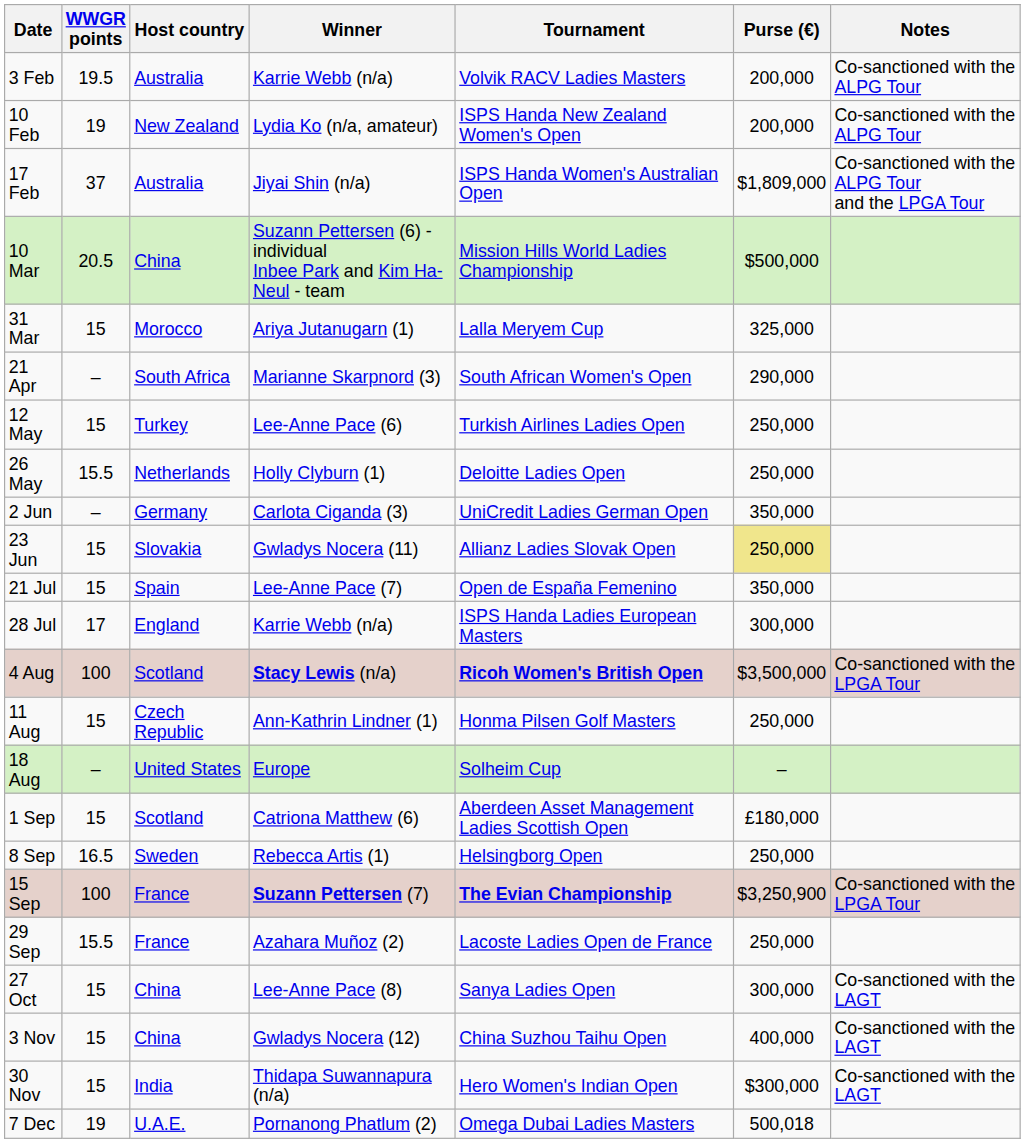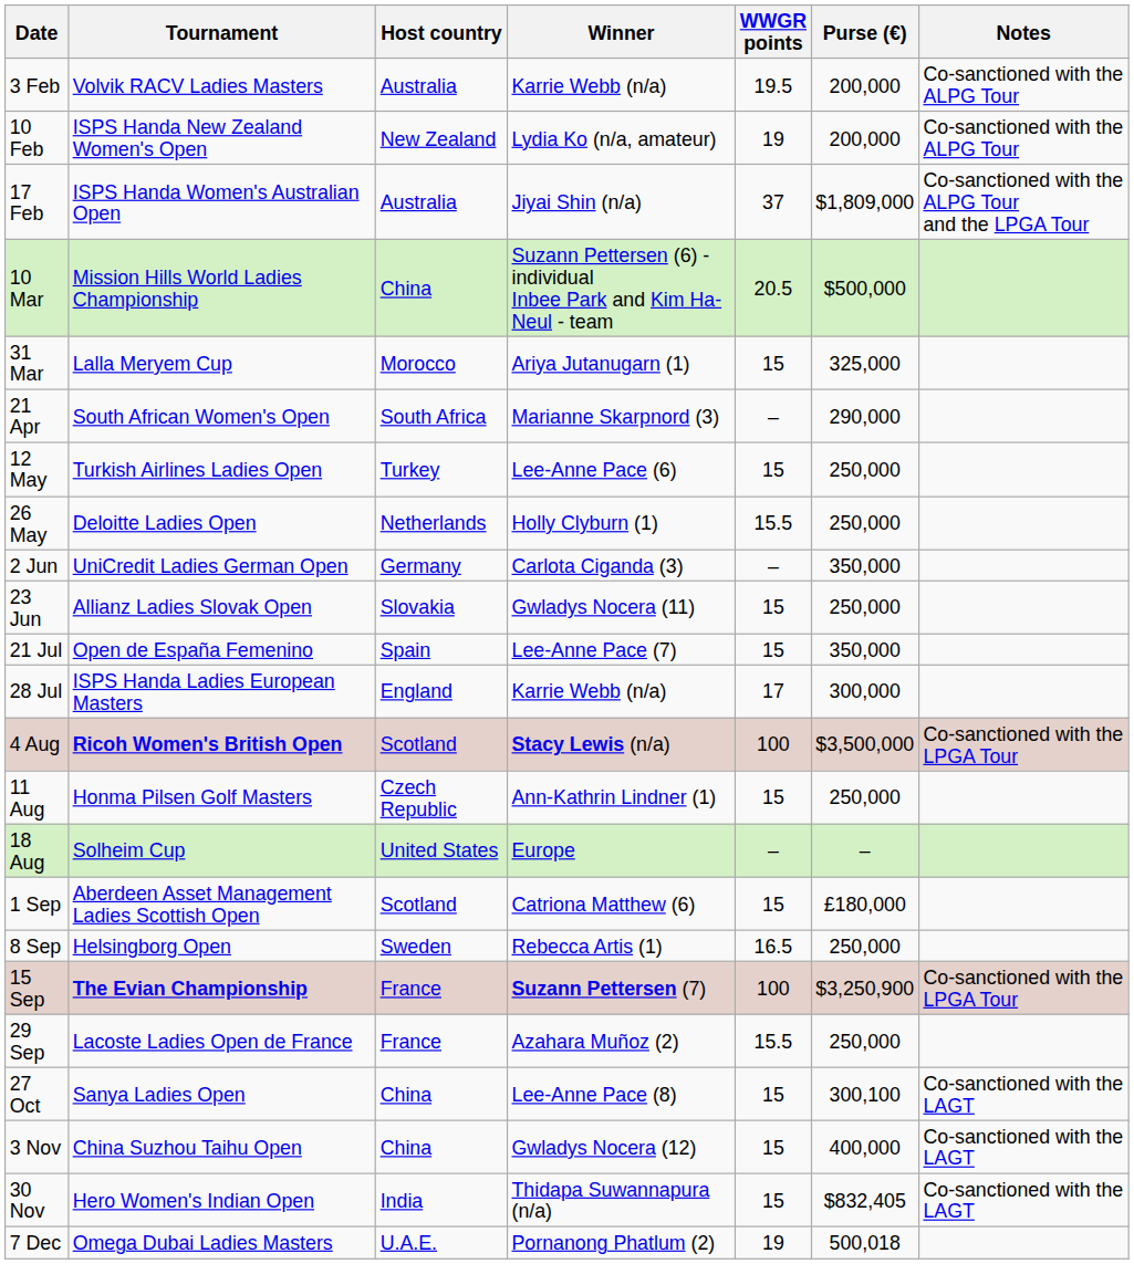columns swapped: Tournament <-> WWGR points
23 Jun | Purse (€): khaki background -> no background
27 Oct | Purse (€): 300,000 -> 300,100
30 Nov | Purse (€): $300,000 -> $832,405
